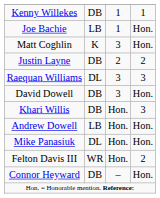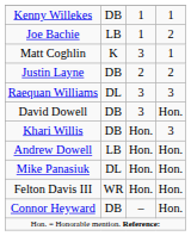Joe Bachie | column 4: Hon. -> 2
Matt Coghlin | column 4: Hon. -> 1
Felton Davis III | column 4: 2 -> Hon.
